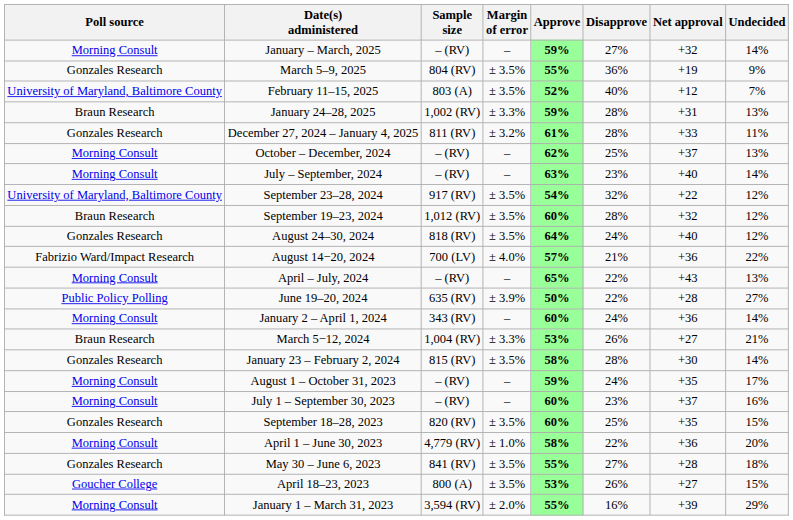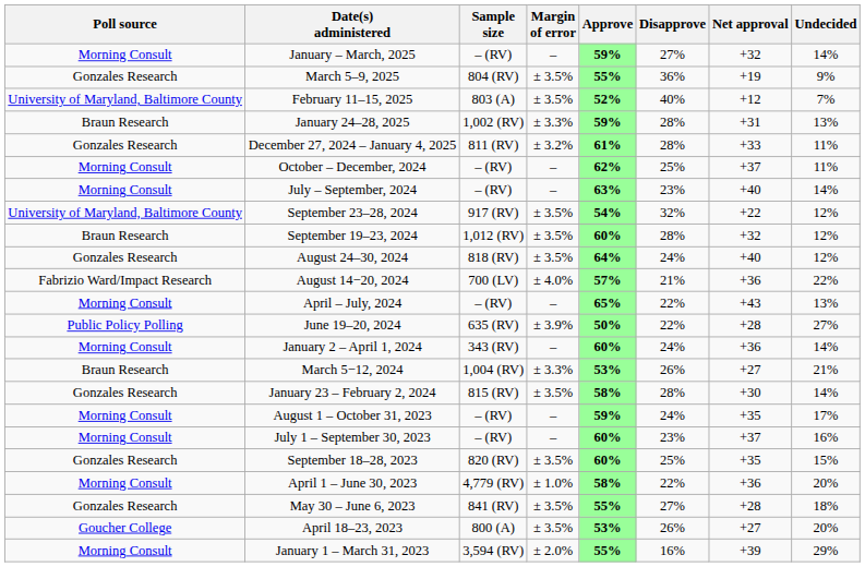October – December, 2024 | Undecided: 13% -> 11%
April 18–23, 2023 | Undecided: 15% -> 20%
